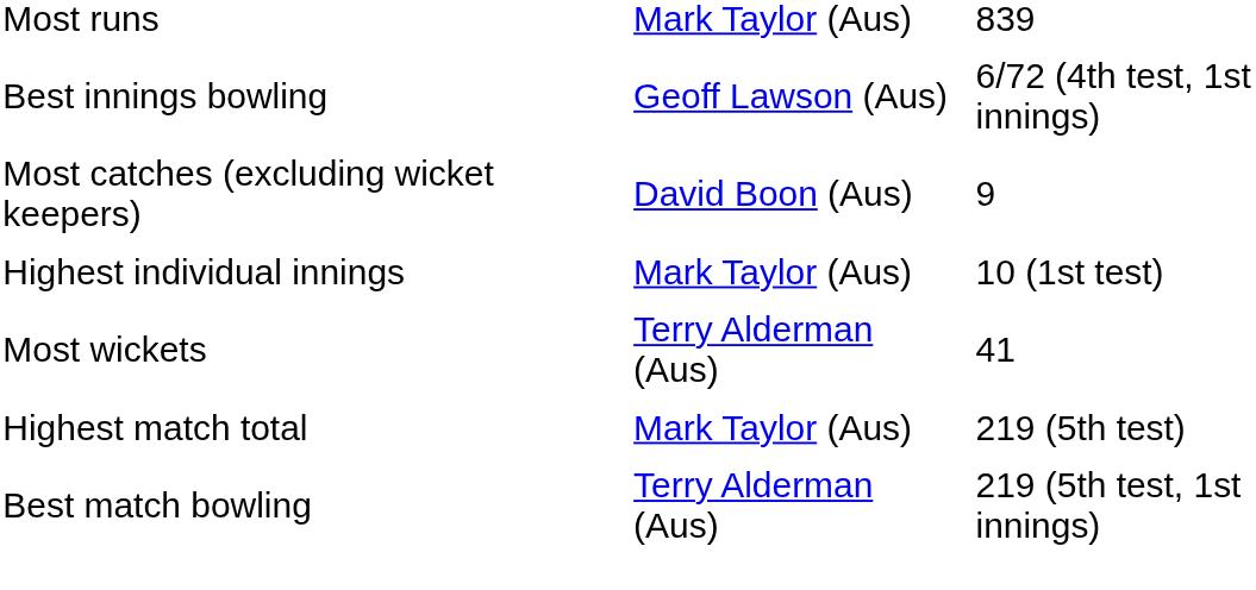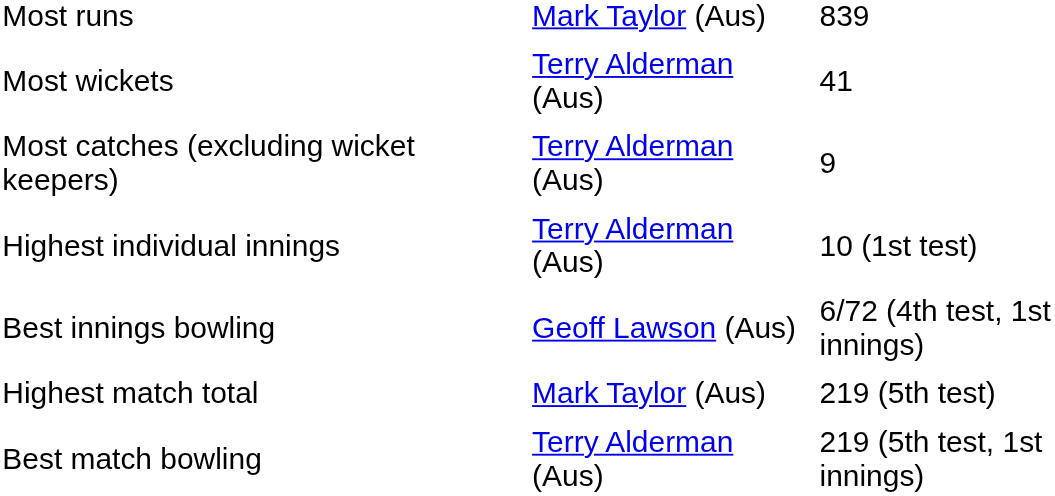rows swapped: Most wickets <-> Best innings bowling
Most catches (excluding wicket keepers) | column 2: David Boon (Aus) -> Terry Alderman (Aus)
Highest individual innings | column 2: Mark Taylor (Aus) -> Terry Alderman (Aus)
